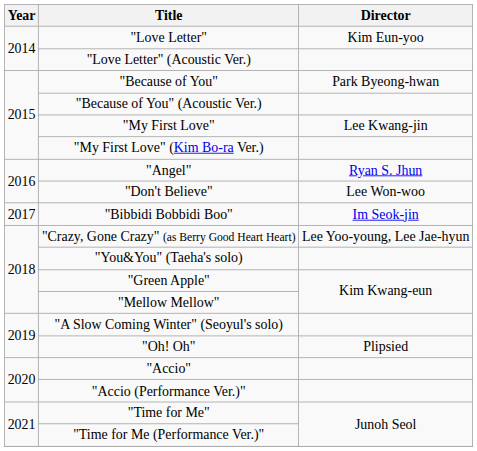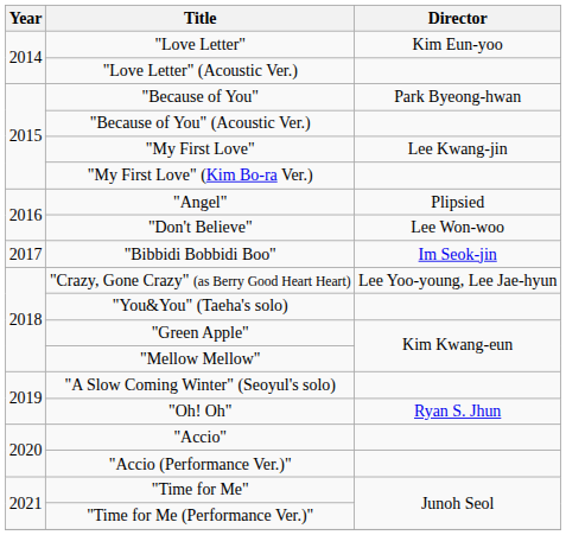"Angel" | Director: Ryan S. Jhun -> Plipsied
"Oh! Oh" | Director: Plipsied -> Ryan S. Jhun
